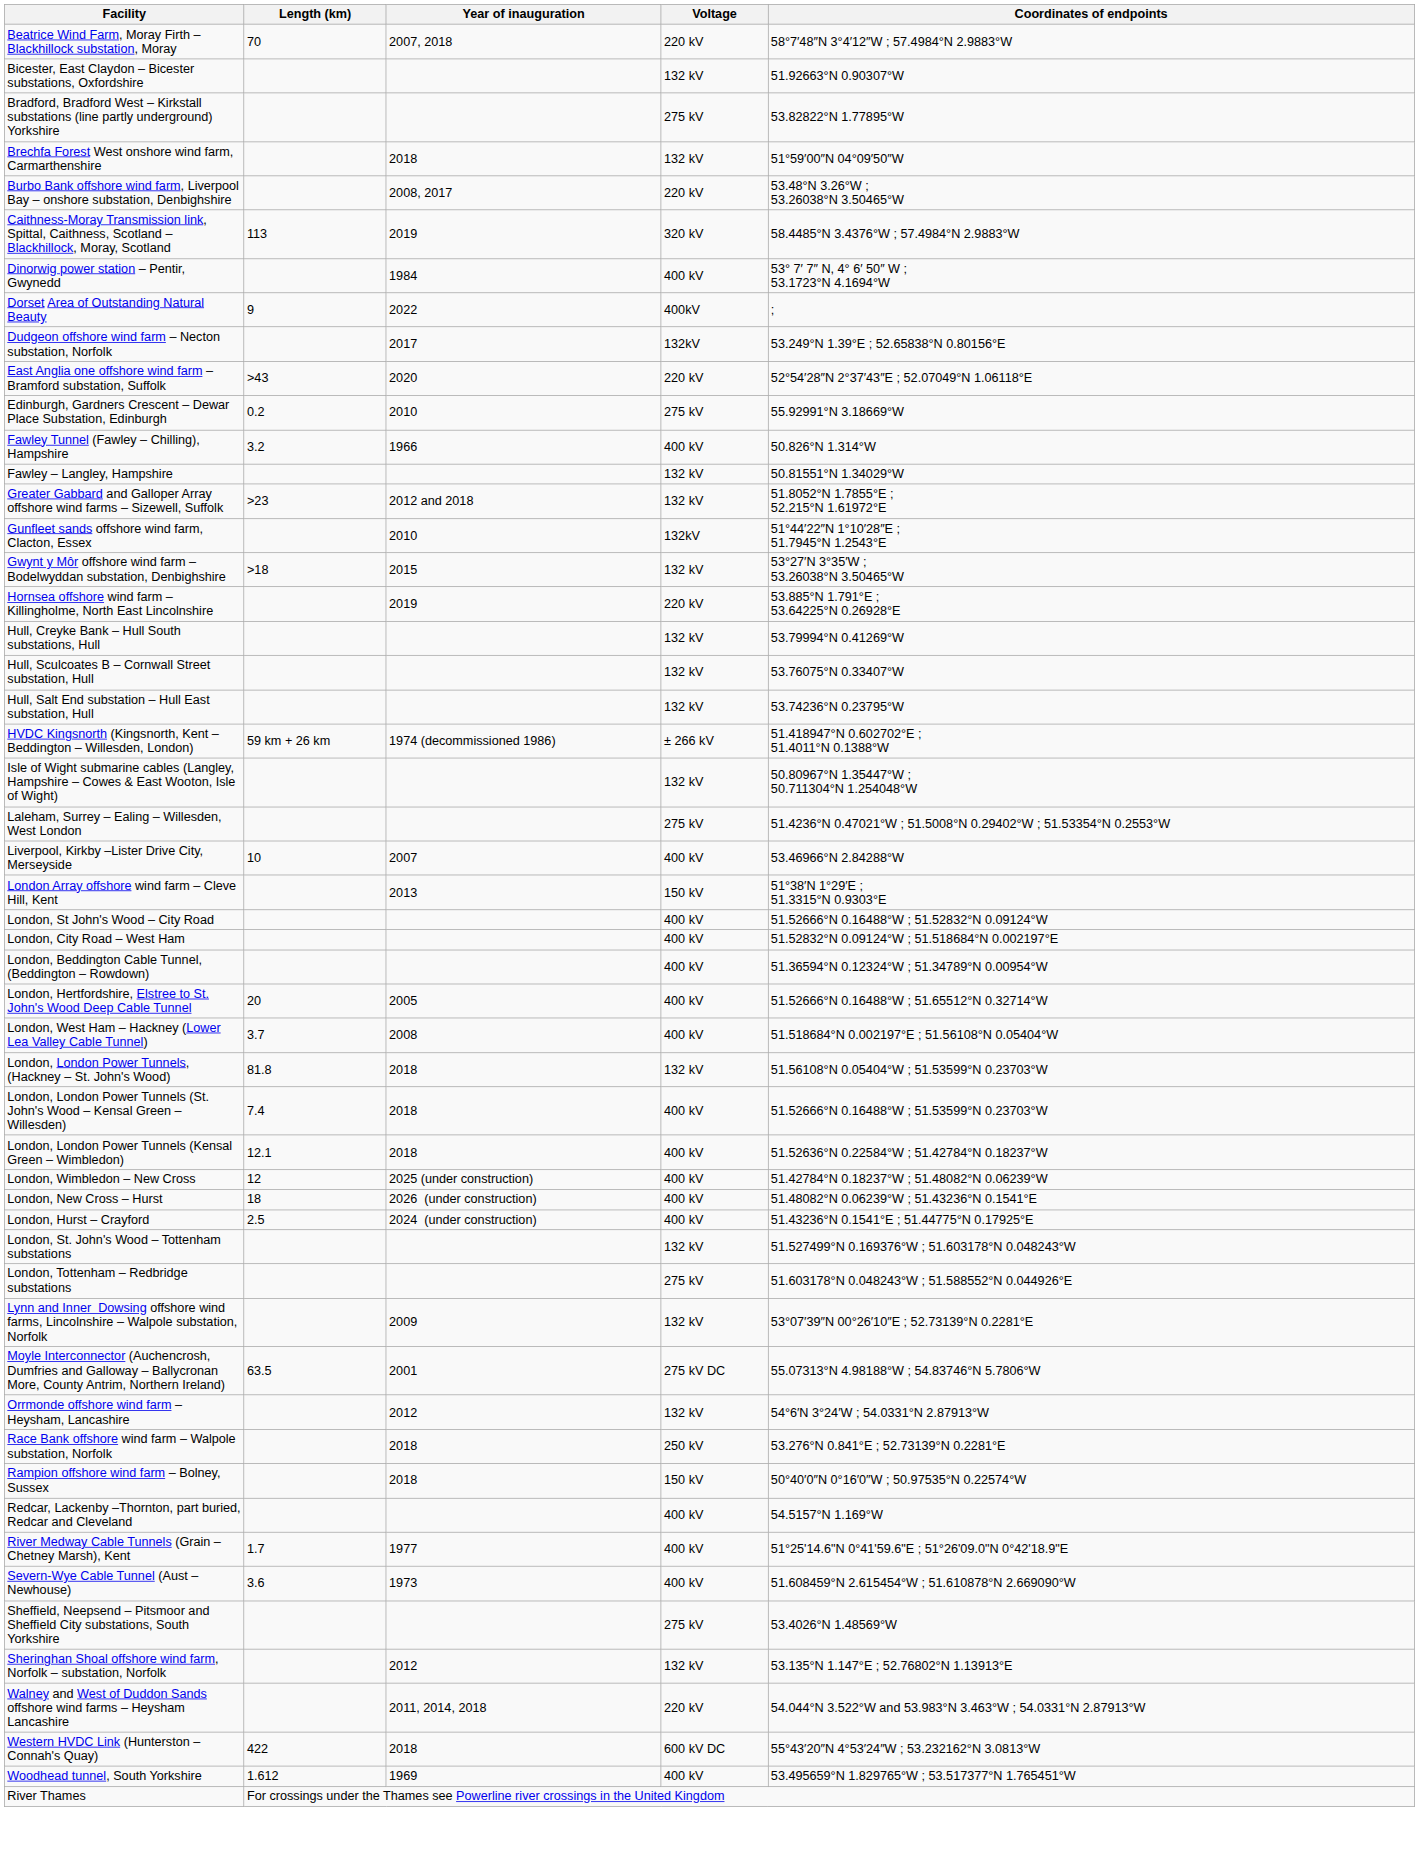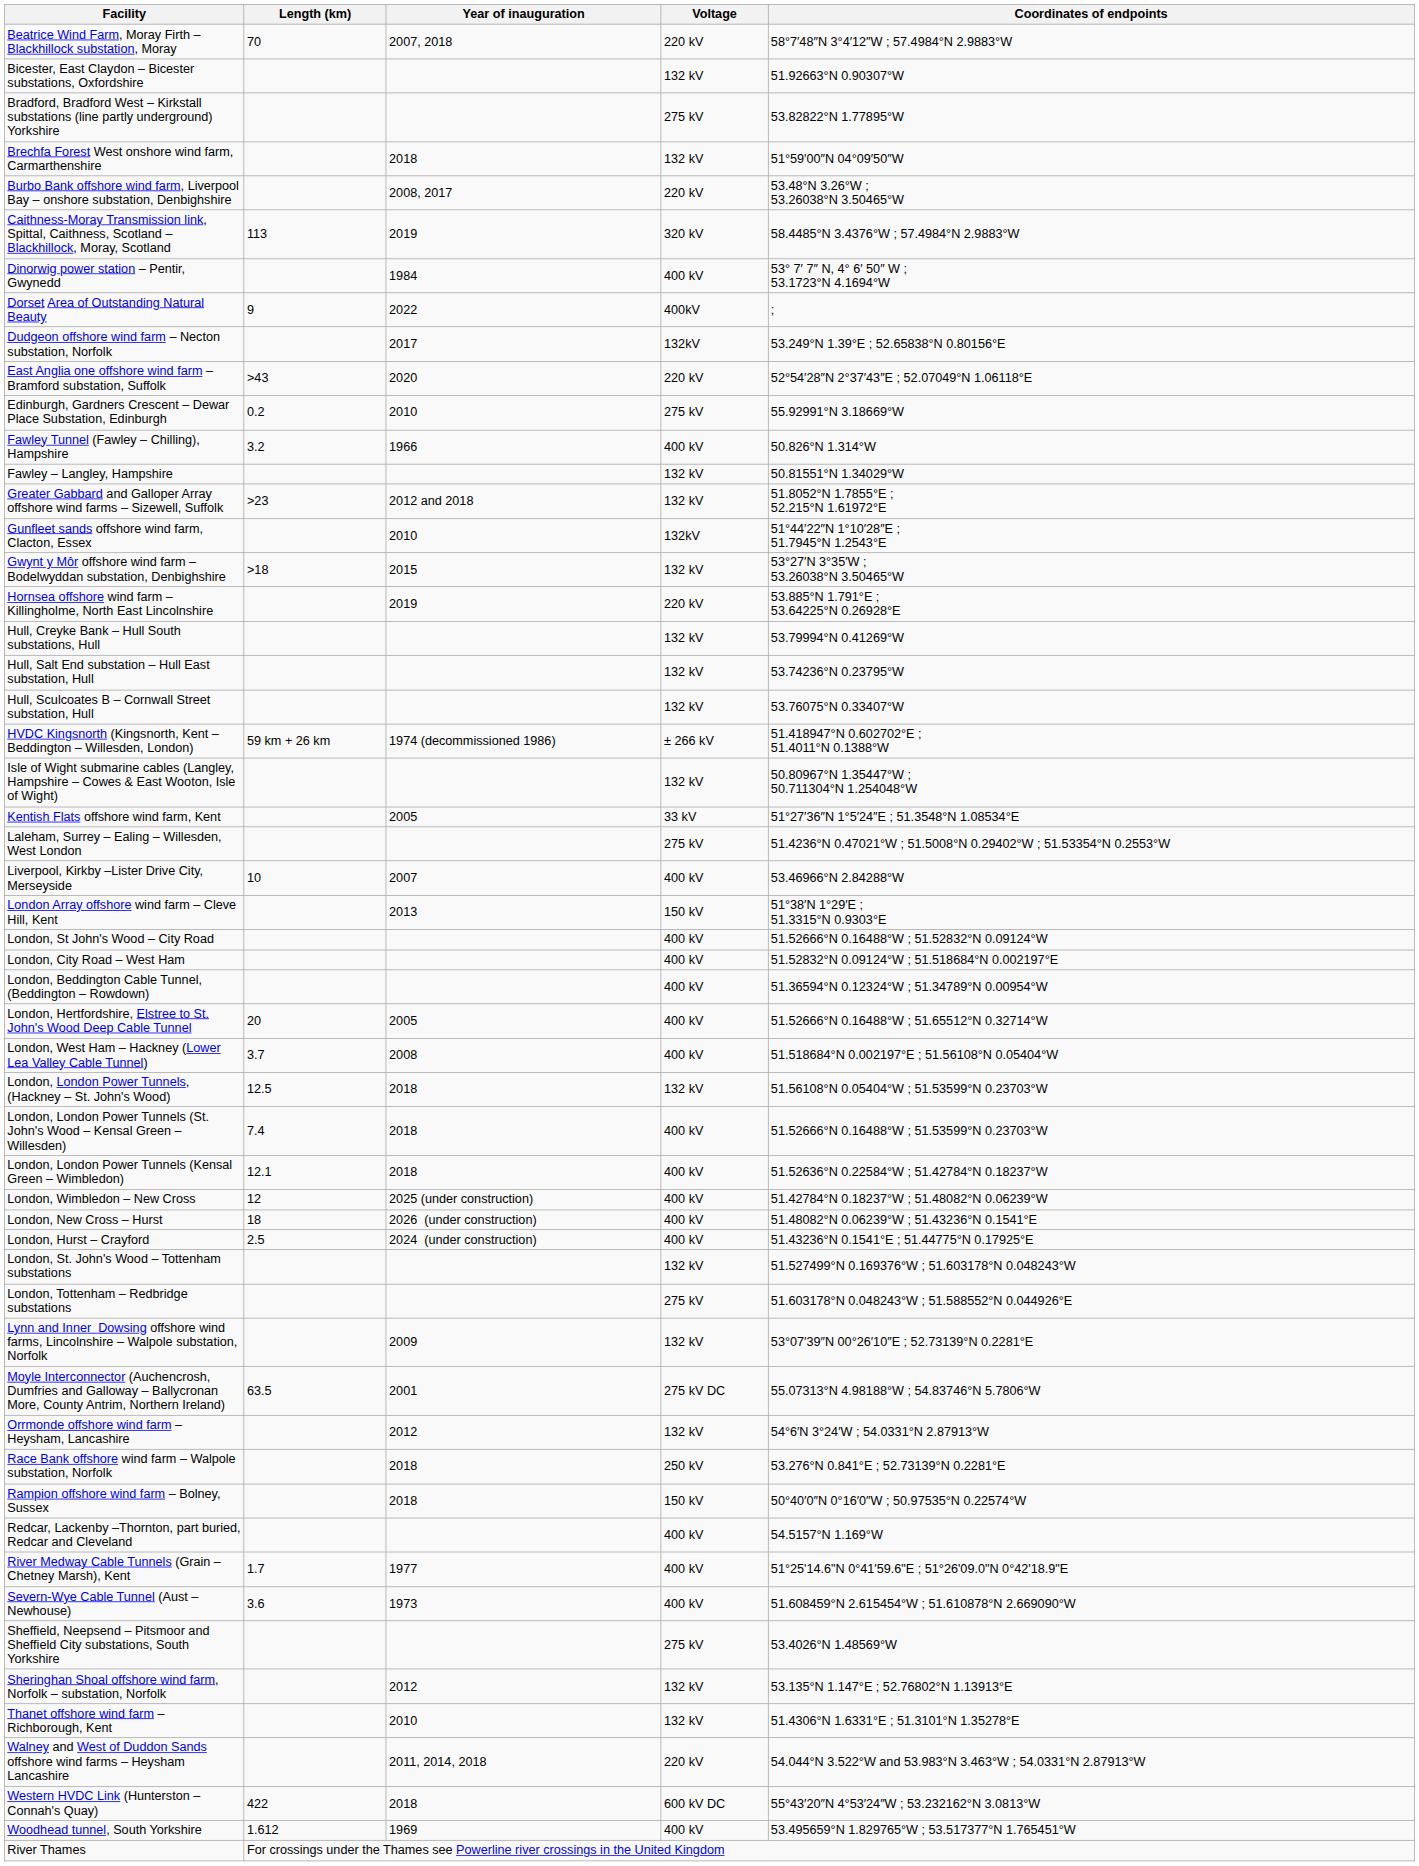rows swapped: Hull, Sculcoates B – Cornwall Street substation, Hull <-> Hull, Salt End substation – Hull East substation, Hull
+ row: Kentish Flats offshore wind farm, Kent | 2005 | 33 kV | 51°27′36″N 1°5′24″E ; 51.3548°N 1.08534°E
London, London Power Tunnels, (Hackney – St. John's Wood) | Length (km): 81.8 -> 12.5
+ row: Thanet offshore wind farm – Richborough, Kent | 2010 | 132 kV | 51.4306°N 1.6331°E ; 51.3101°N 1.35278°E
